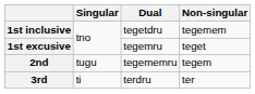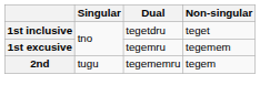1st inclusive | Non-singular: tegemem -> teget
1st excusive | Non-singular: teget -> tegemem
- row: 3rd | ti | terdru | ter
